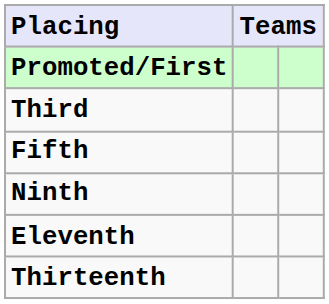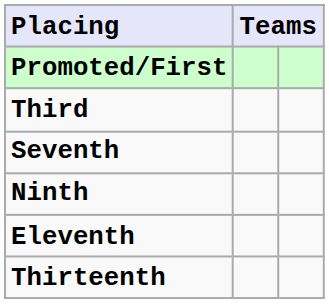- row: Fifth
+ row: Seventh
